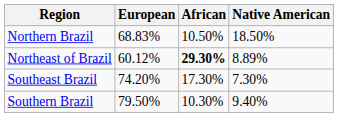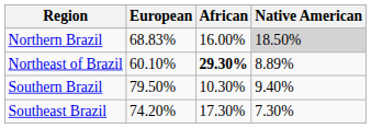Northern Brazil | African: 10.50% -> 16.00%
Northern Brazil | Native American: no background -> lightgrey background
Northeast of Brazil | European: 60.12% -> 60.10%
rows swapped: Southeast Brazil <-> Southern Brazil
